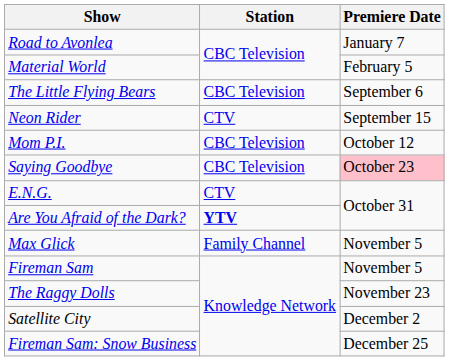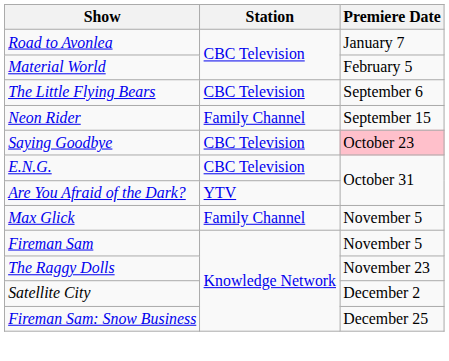Neon Rider | Station: CTV -> Family Channel
- row: Mom P.I. | CBC Television | October 12
E.N.G. | Station: CTV -> CBC Television
Are You Afraid of the Dark? | Station: bold -> normal
